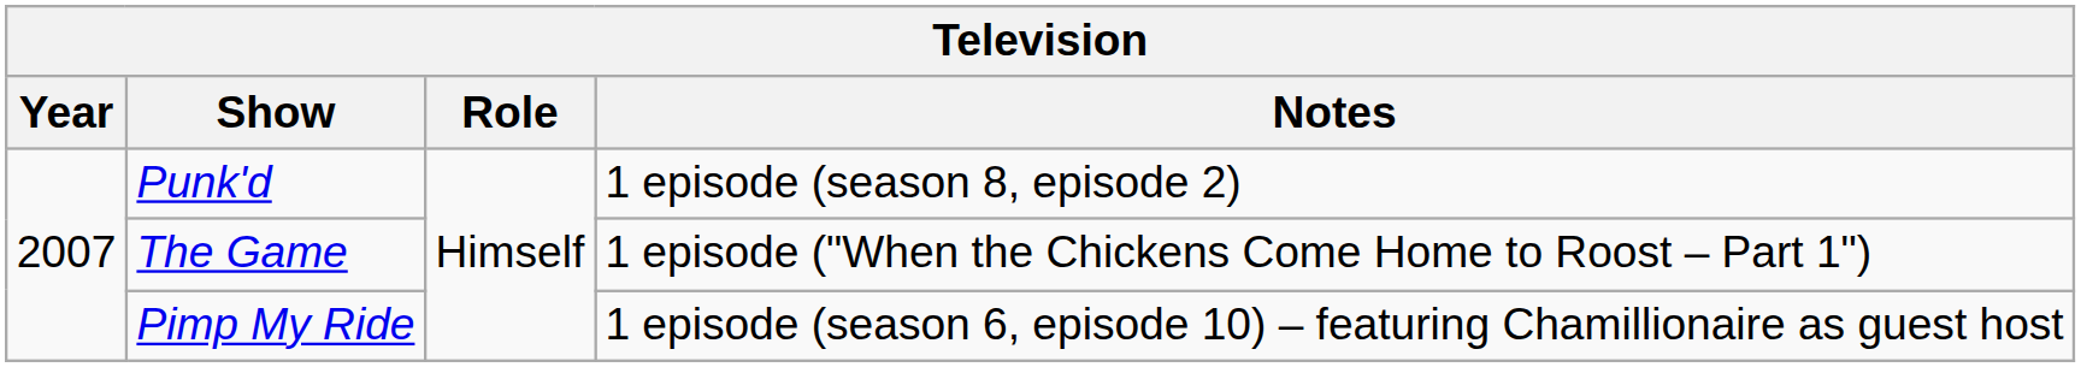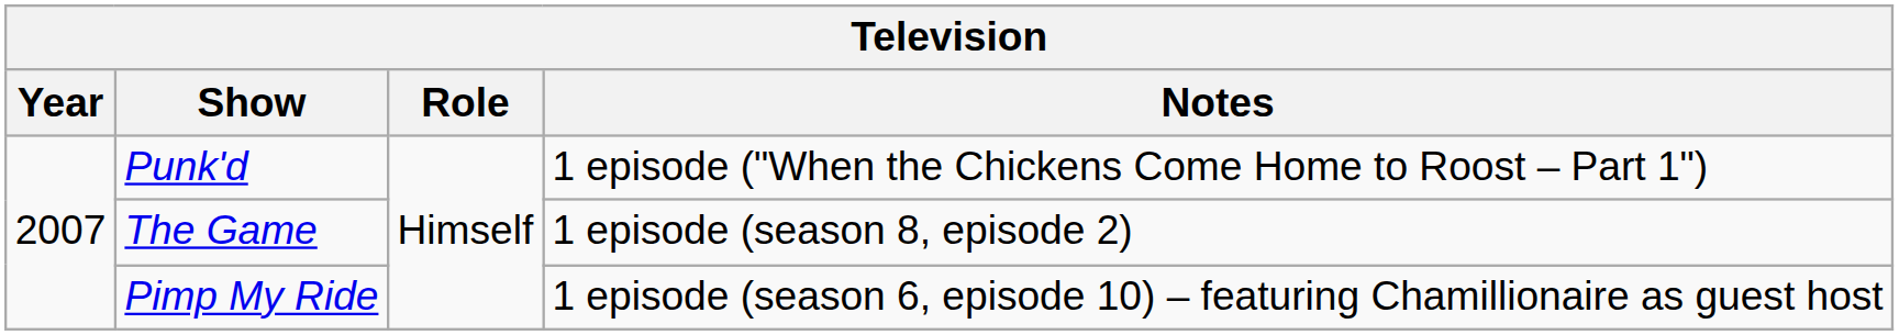Punk'd | Notes: 1 episode (season 8, episode 2) -> 1 episode ("When the Chickens Come Home to Roost – Part 1")
The Game | Notes: 1 episode ("When the Chickens Come Home to Roost – Part 1") -> 1 episode (season 8, episode 2)
